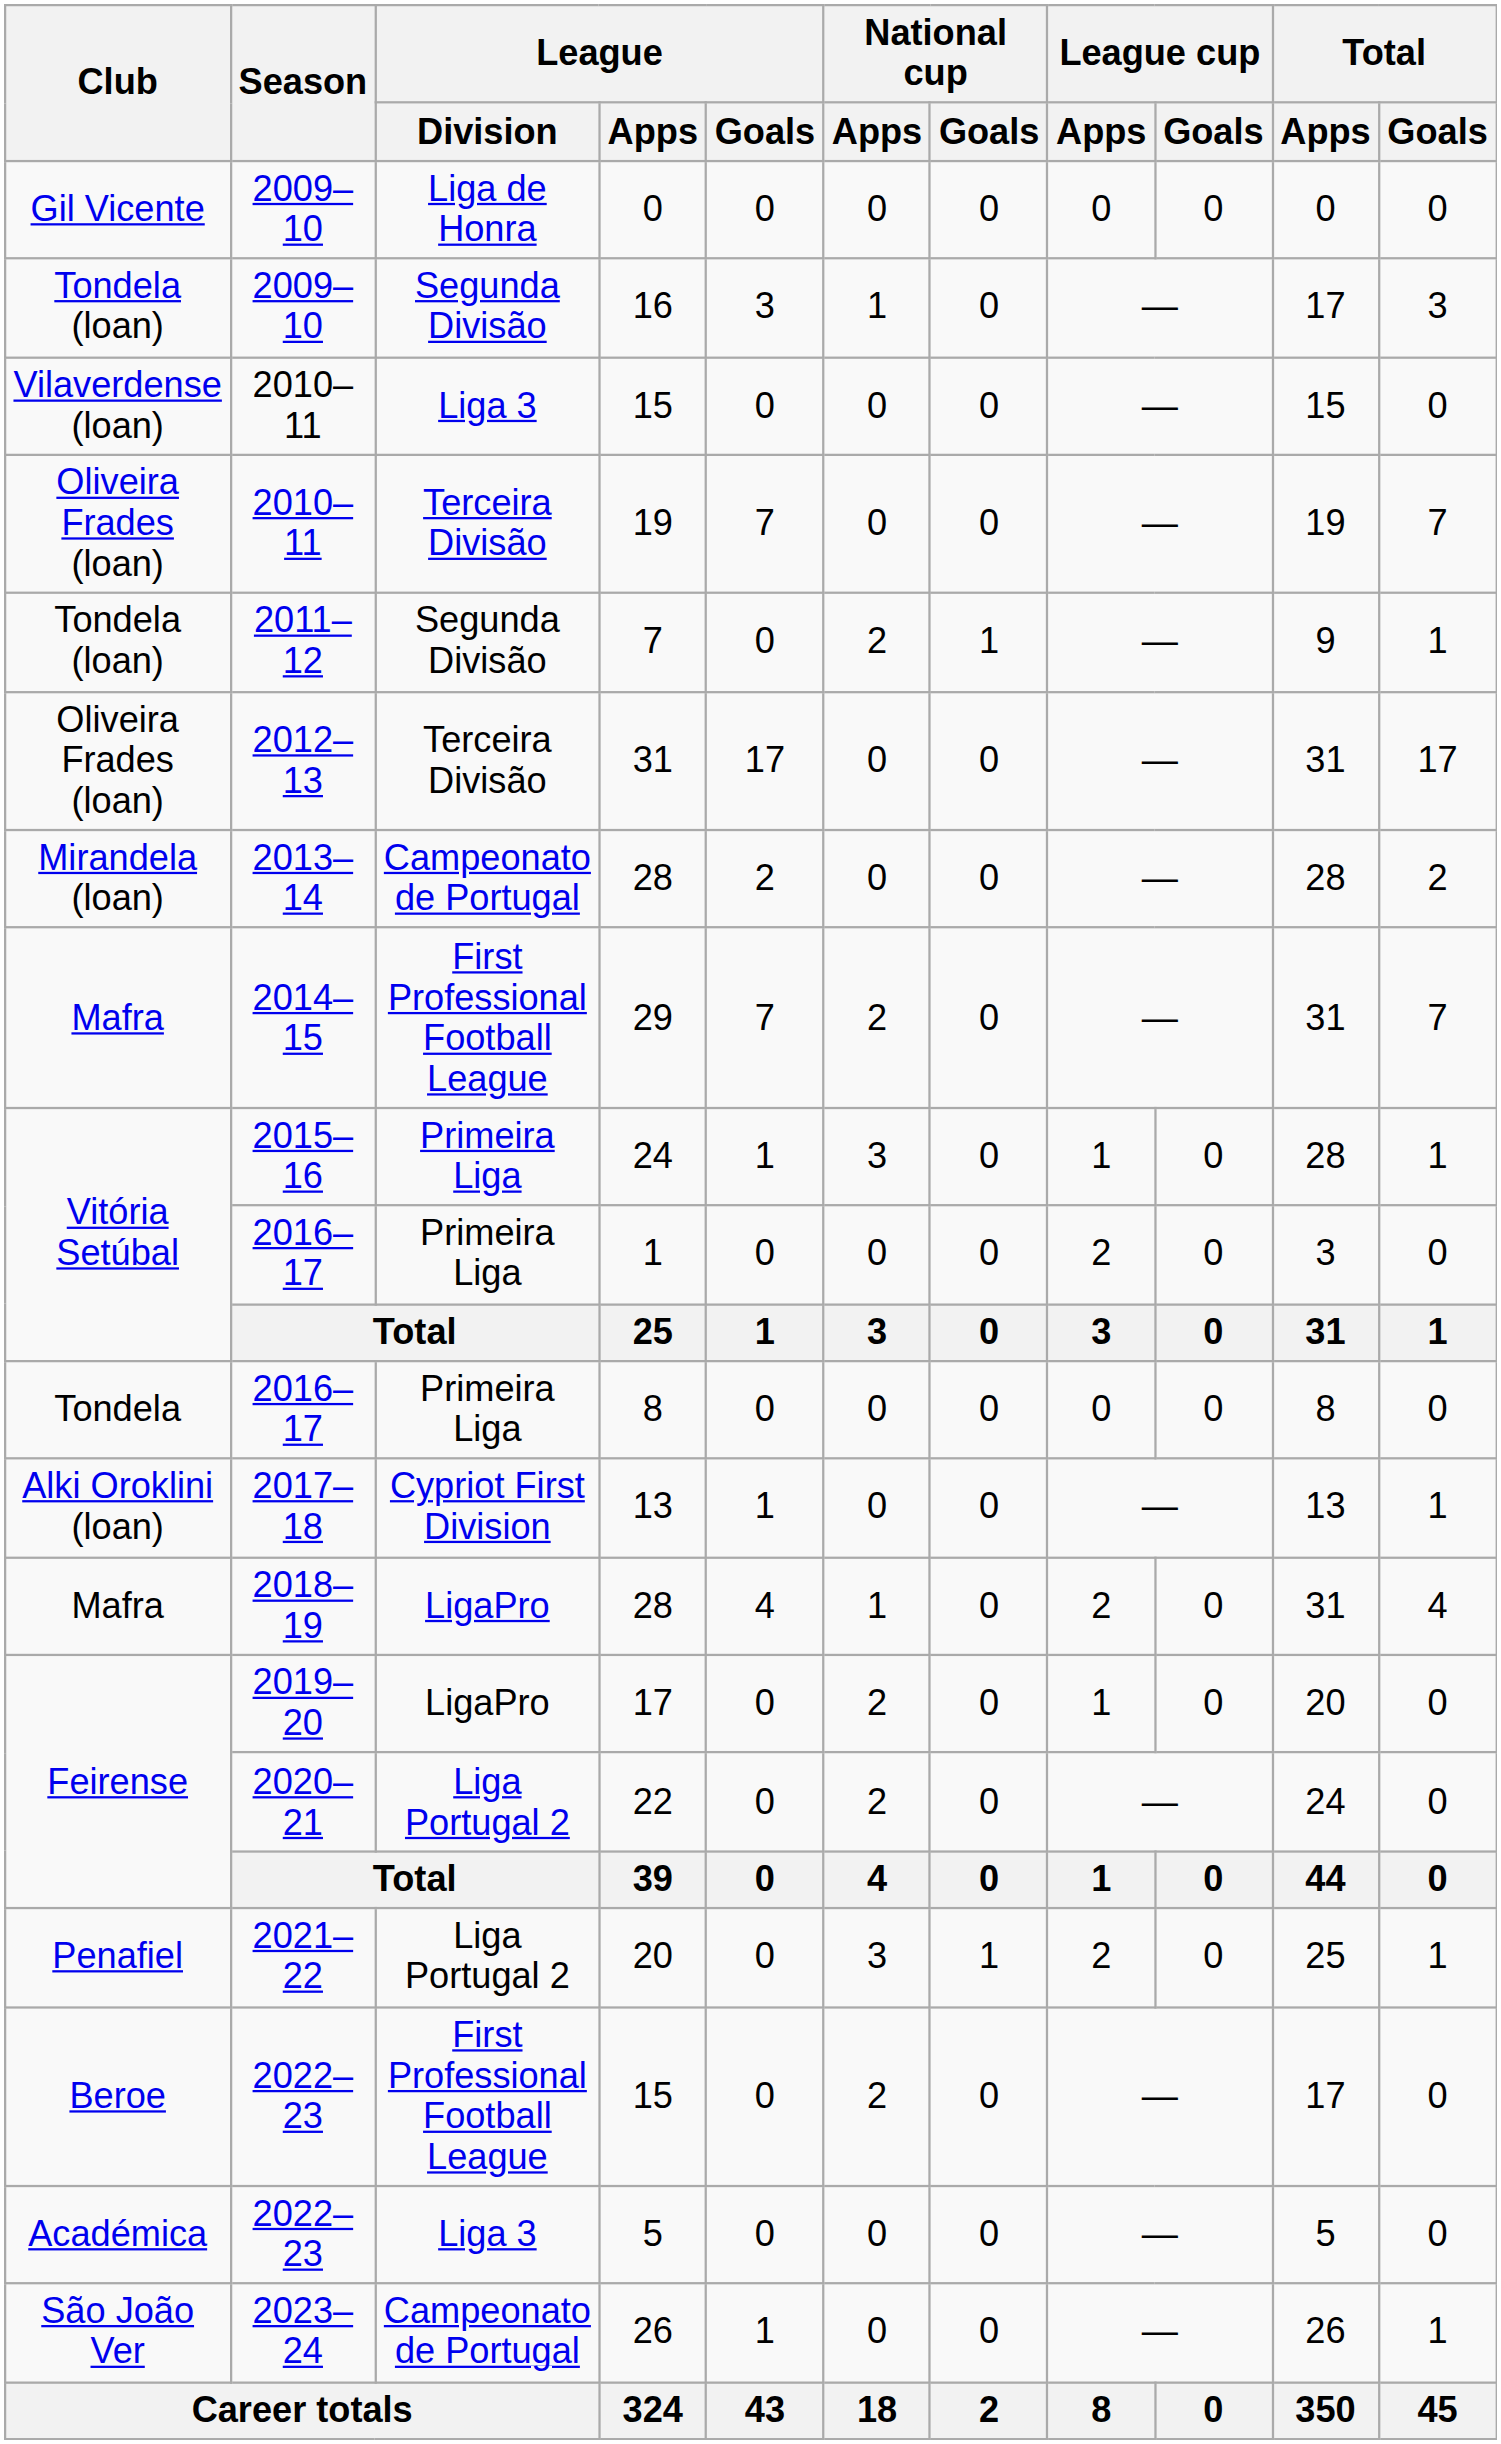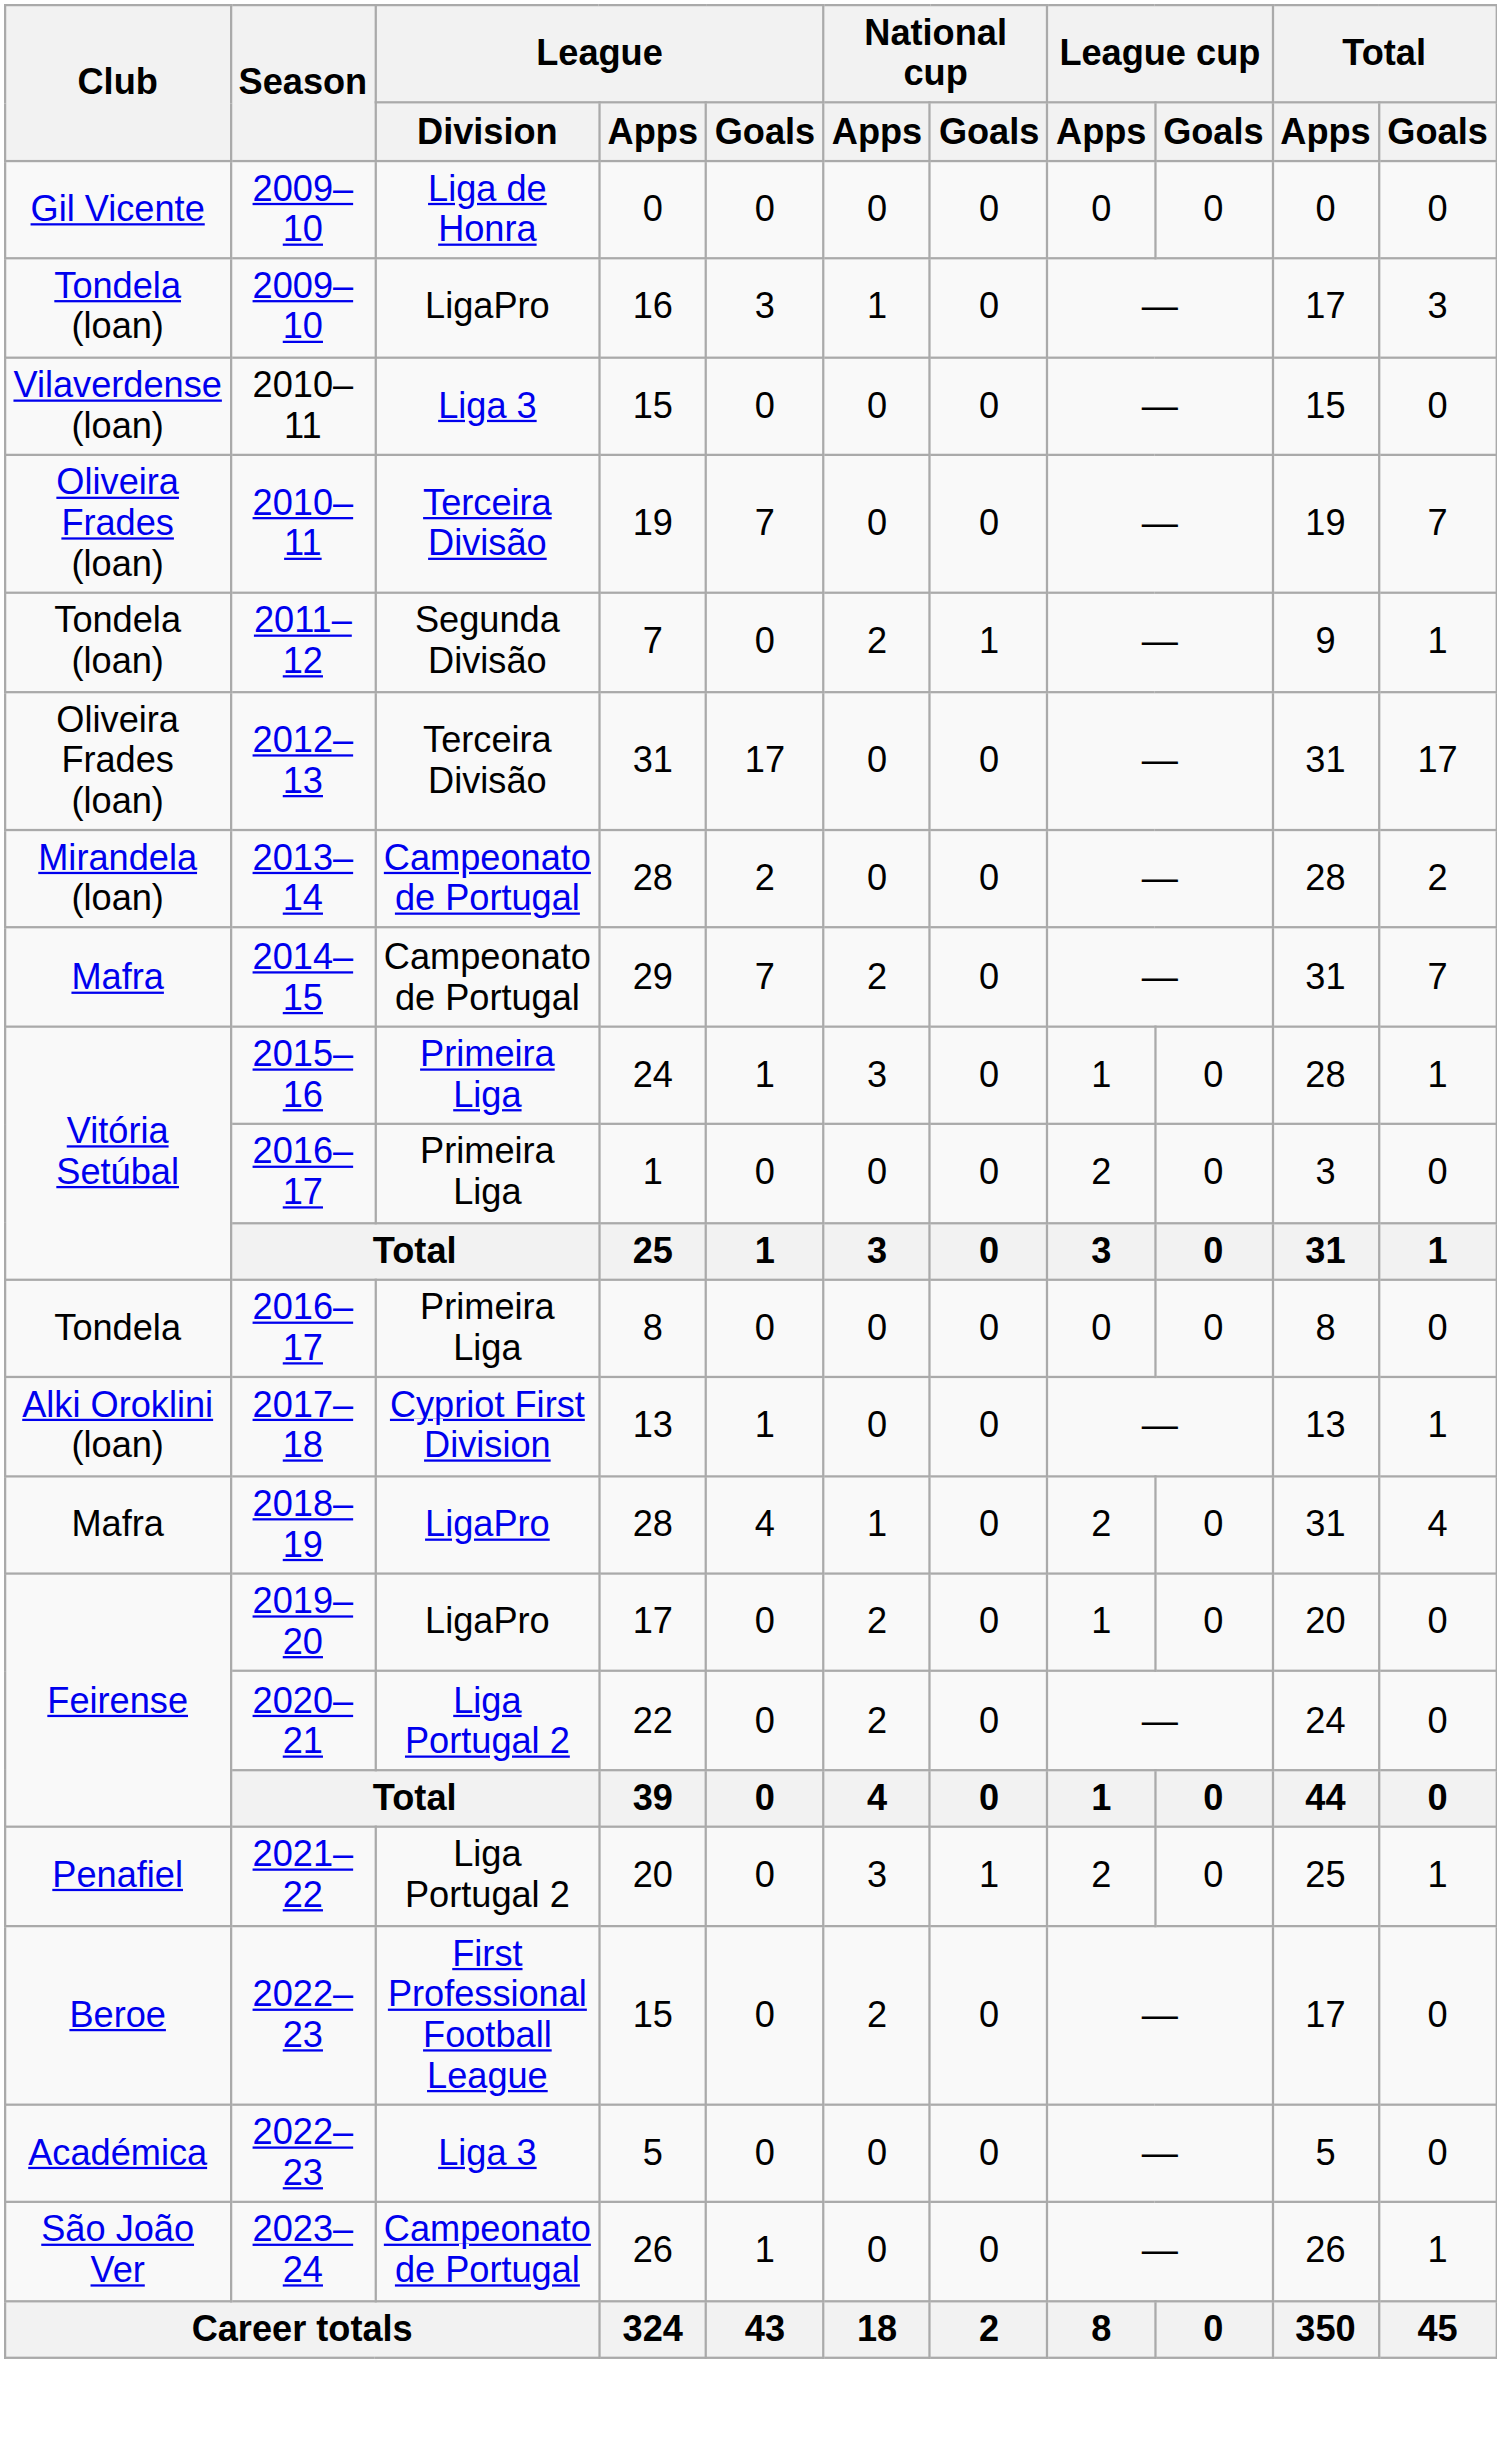16 | League / Division: Segunda Divisão -> LigaPro
29 | League / Division: First Professional Football League -> Campeonato de Portugal
